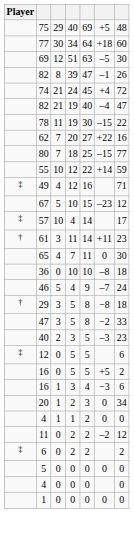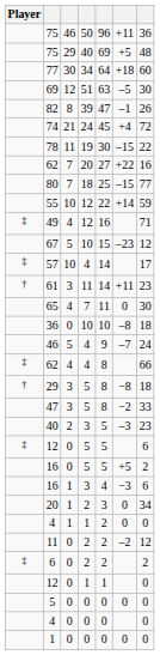+ row: 75 | 46 | 50 | 96 | +11 | 36
- row: 82 | 21 | 19 | 40 | –4 | 47
+ row: ‡ | 62 | 4 | 4 | 8 | 66
+ row: 12 | 0 | 1 | 1 | 0
